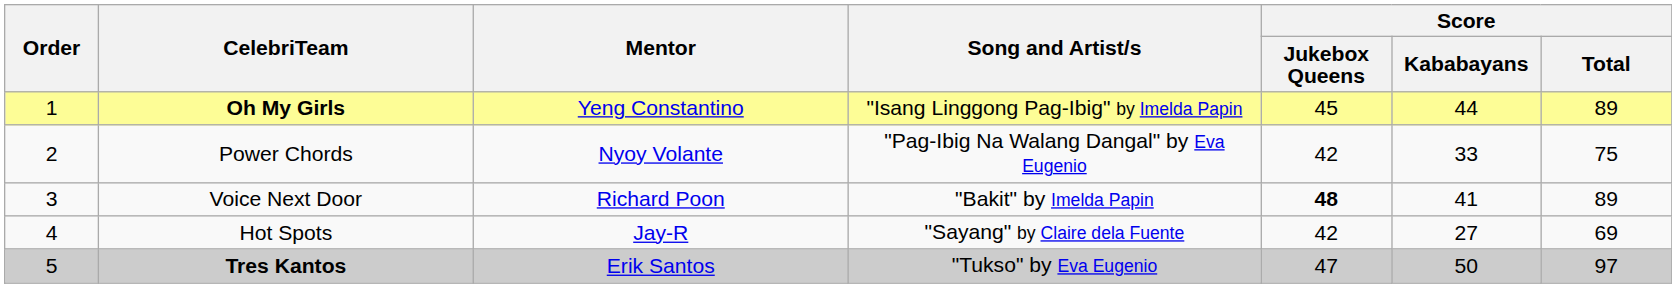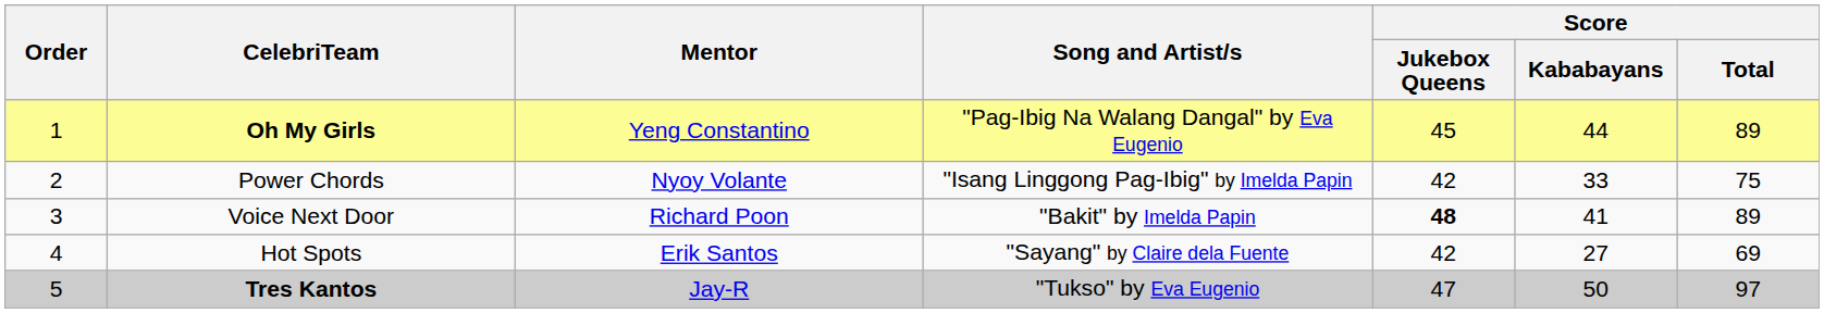Oh My Girls | Song and Artist/s: "Isang Linggong Pag-Ibig" by Imelda Papin -> "Pag-Ibig Na Walang Dangal" by Eva Eugenio
Power Chords | Song and Artist/s: "Pag-Ibig Na Walang Dangal" by Eva Eugenio -> "Isang Linggong Pag-Ibig" by Imelda Papin
Hot Spots | Mentor: Jay-R -> Erik Santos
Tres Kantos | Mentor: Erik Santos -> Jay-R
